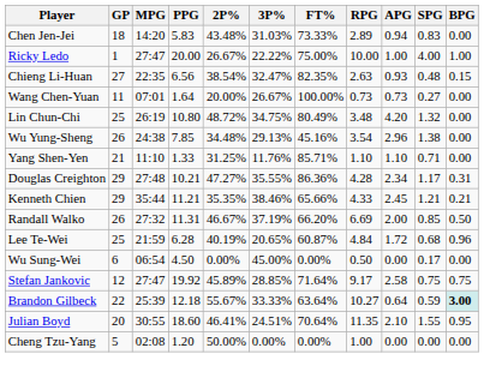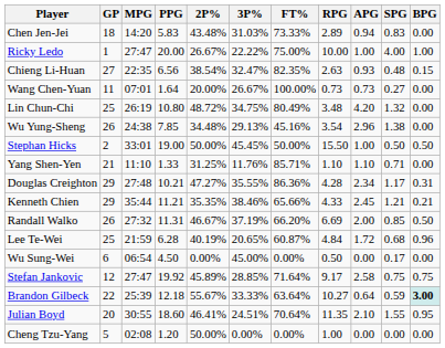+ row: Stephan Hicks | 2 | 33:01 | 19.00 | 50.00% | 45.45% | 50.00% | 15.50 | 1.00 | 0.50 | 0.50
